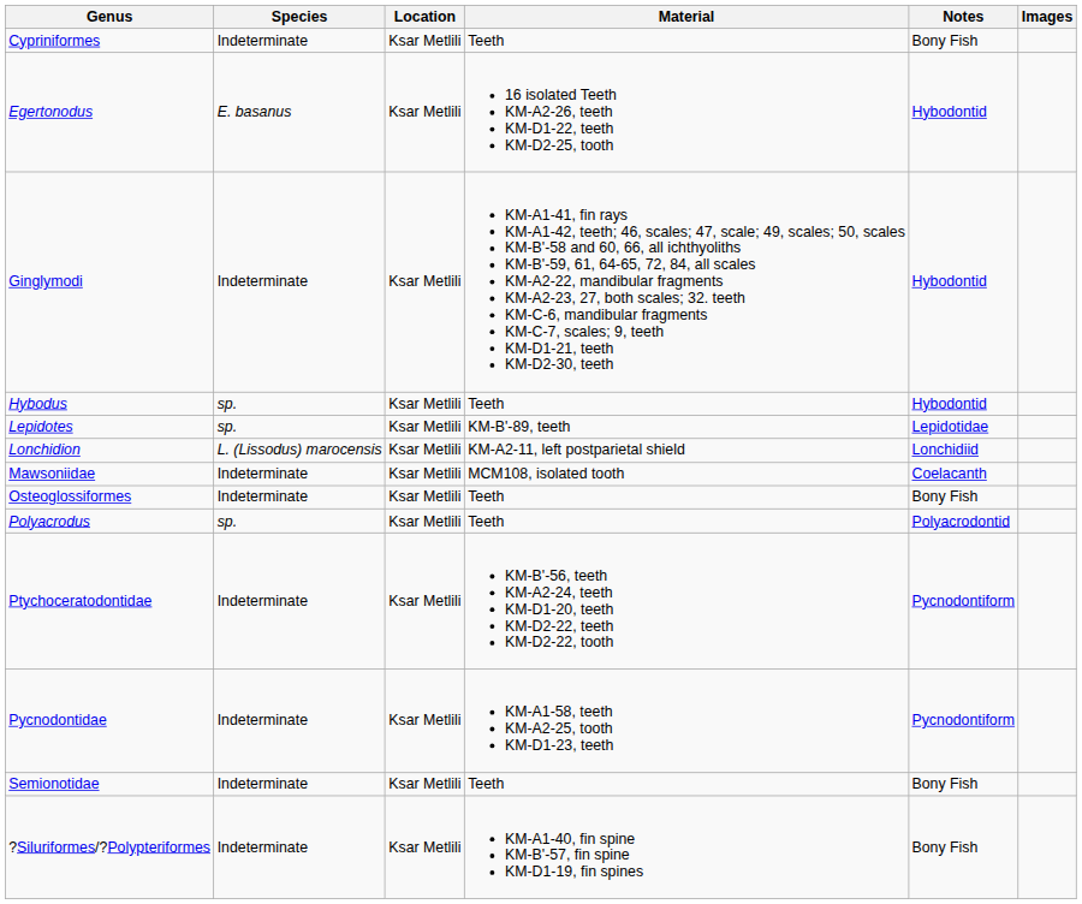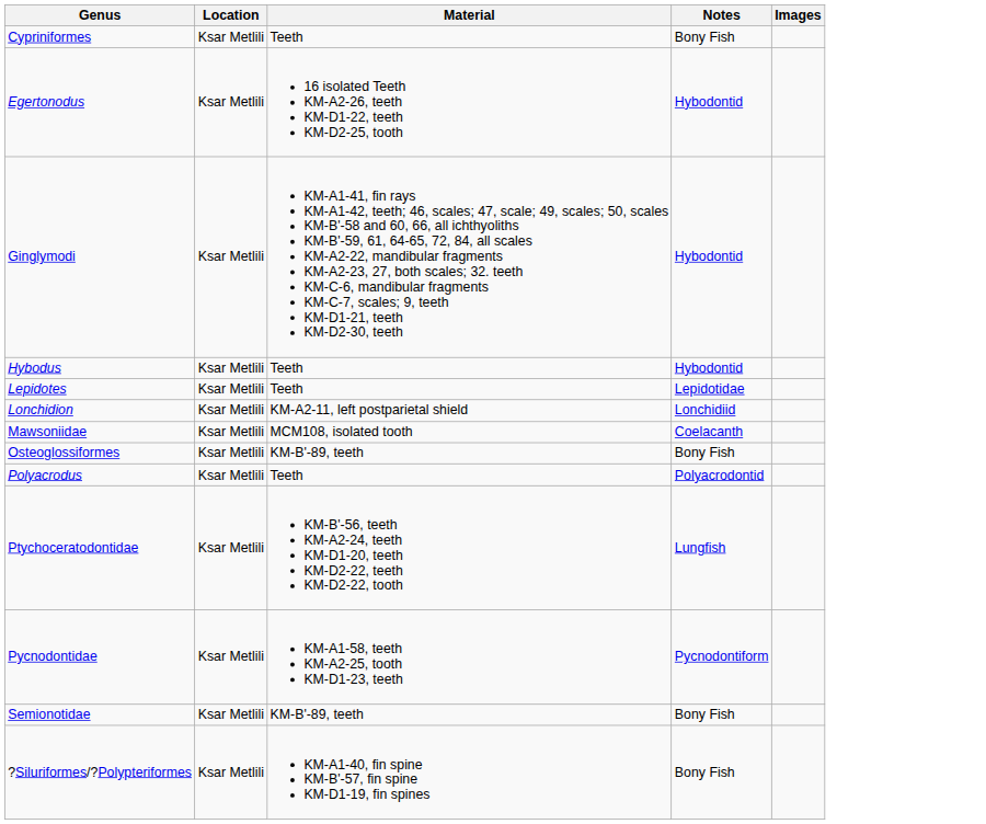- column: Species | Indeterminate | E. basanus | Indeterminate | sp. | sp. | L. (Lissodus) marocensis | Indeterminate | Indeterminate | sp. | Indeterminate | Indeterminate | Indeterminate | Indeterminate
Lepidotes | Material: KM-B'-89, teeth -> Teeth
Osteoglossiformes | Material: Teeth -> KM-B'-89, teeth
Ptychoceratodontidae | Notes: Pycnodontiform -> Lungfish
Semionotidae | Material: Teeth -> KM-B'-89, teeth
